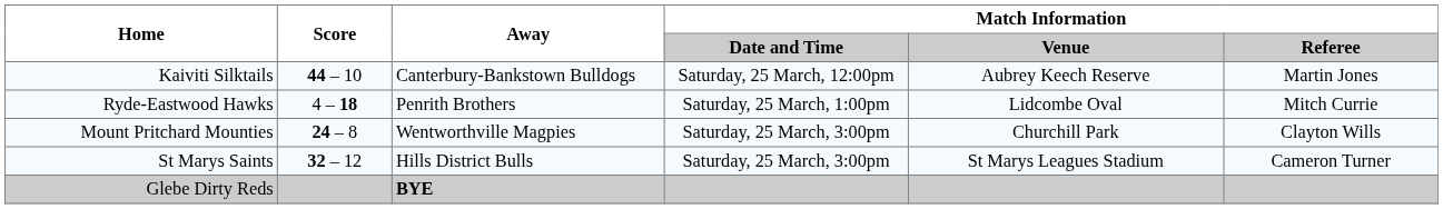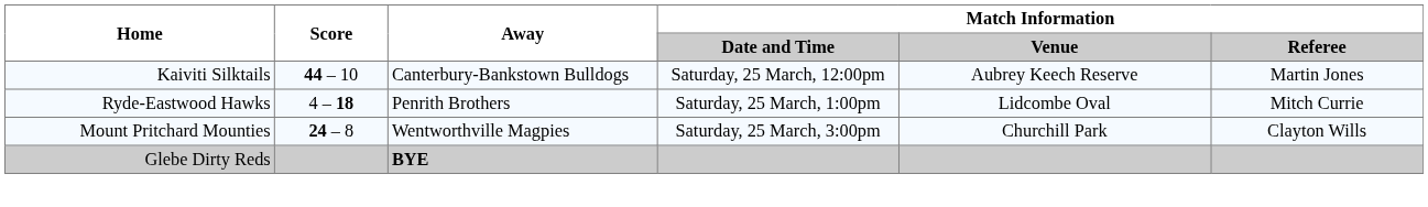- row: St Marys Saints | 32 – 12 | Hills District Bulls | Saturday, 25 March, 3:00pm | St Marys Leagues Stadium | Cameron Turner
